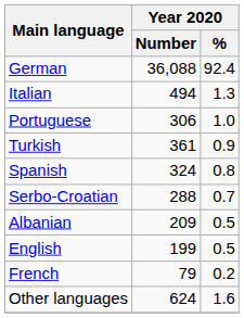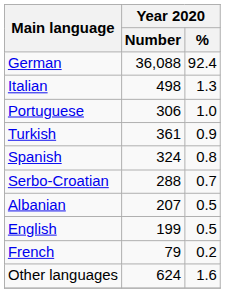Italian | Year 2020 / Number: 494 -> 498
Albanian | Year 2020 / Number: 209 -> 207
